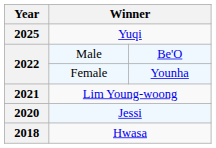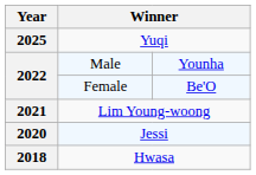Male | column 3: Be'O -> Younha
Female | column 3: Younha -> Be'O
